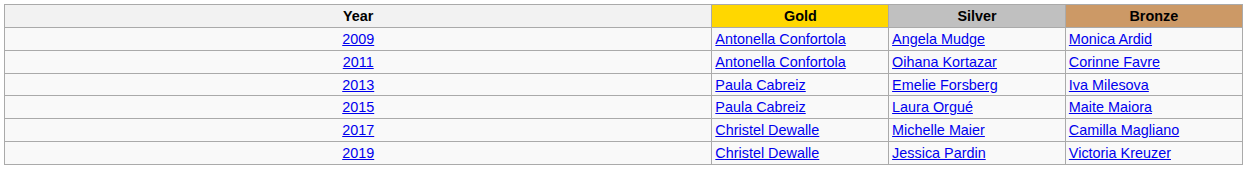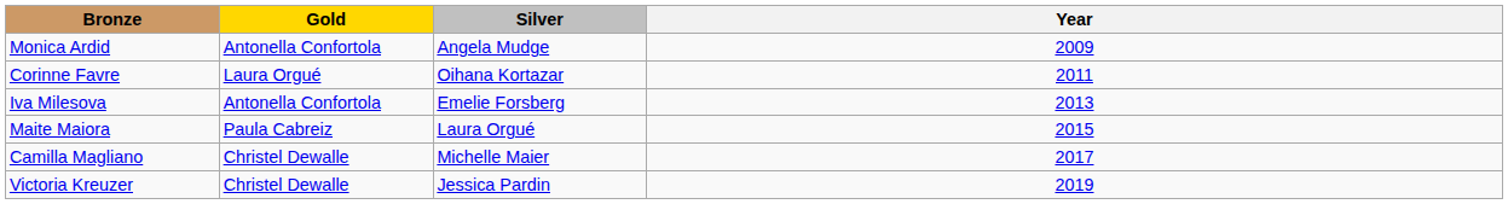columns swapped: Year <-> Bronze
Oihana Kortazar | Gold: Antonella Confortola -> Laura Orgué
Emelie Forsberg | Gold: Paula Cabreiz -> Antonella Confortola
